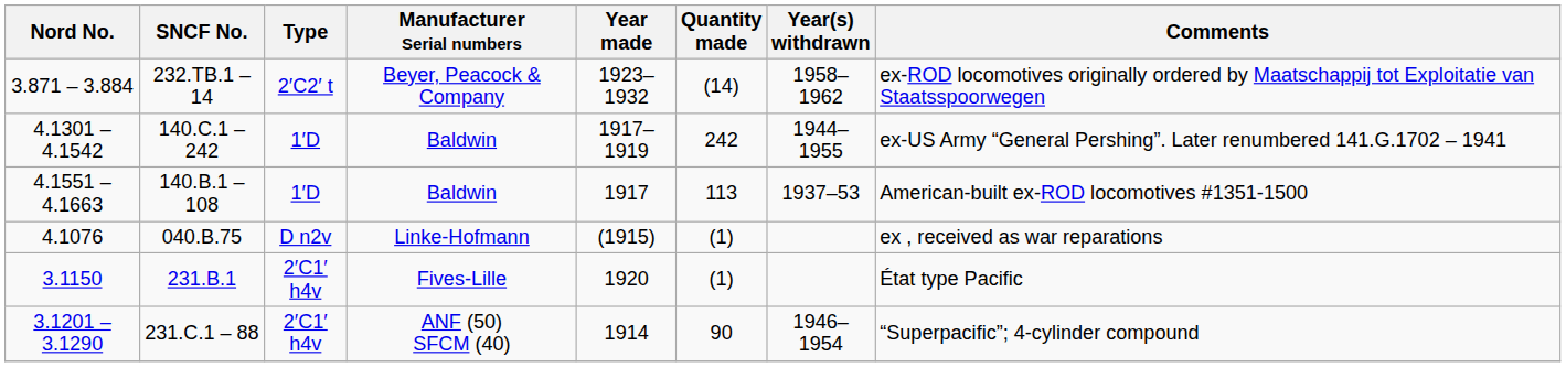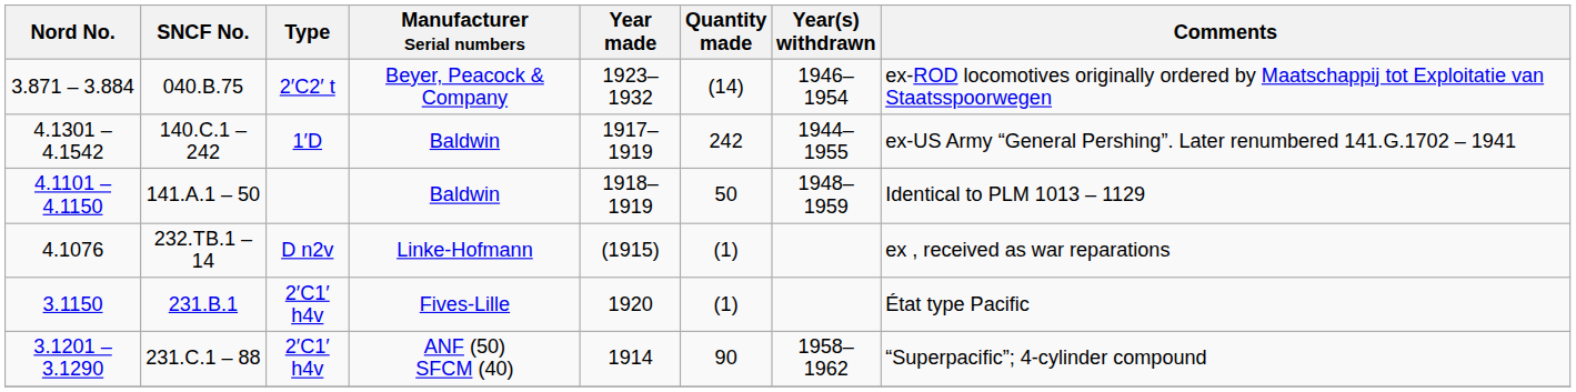3.871 – 3.884 | SNCF No.: 232.TB.1 – 14 -> 040.B.75
3.871 – 3.884 | Year(s) withdrawn: 1958–1962 -> 1946–1954
- row: 4.1551 – 4.1663 | 140.B.1 – 108 | 1′D | Baldwin | 1917 | 113 | 1937–53 | American-built ex-ROD locomotives #1351-1500
+ row: 4.1101 – 4.1150 | 141.A.1 – 50 | Baldwin | 1918–1919 | 50 | 1948–1959 | Identical to PLM 1013 – 1129
4.1076 | SNCF No.: 040.B.75 -> 232.TB.1 – 14
3.1201 – 3.1290 | Year(s) withdrawn: 1946–1954 -> 1958–1962
